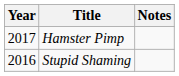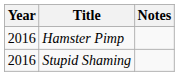Hamster Pimp | Year: 2017 -> 2016
